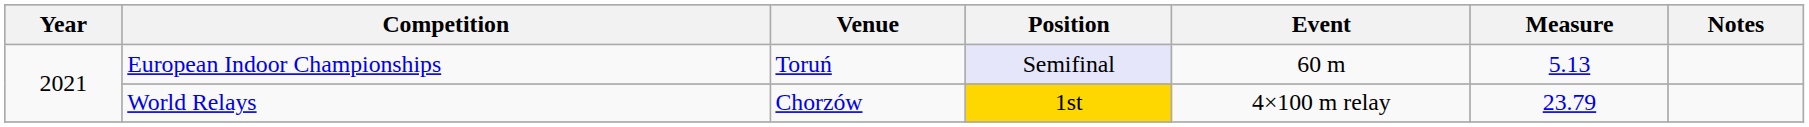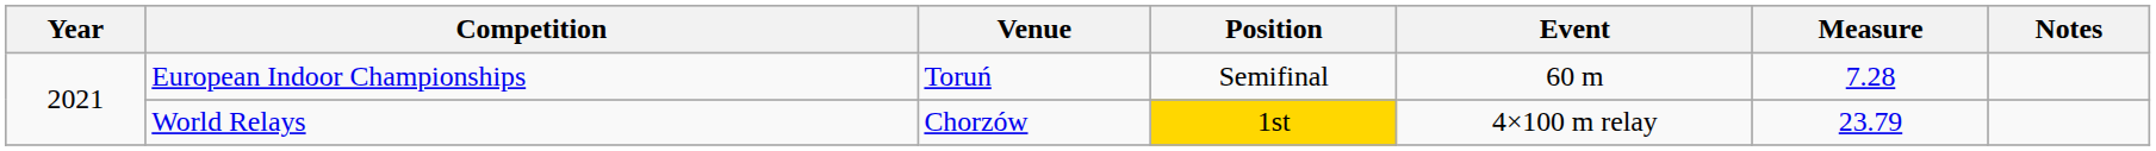European Indoor Championships | Position: lavender background -> no background
European Indoor Championships | Measure: 5.13 -> 7.28
